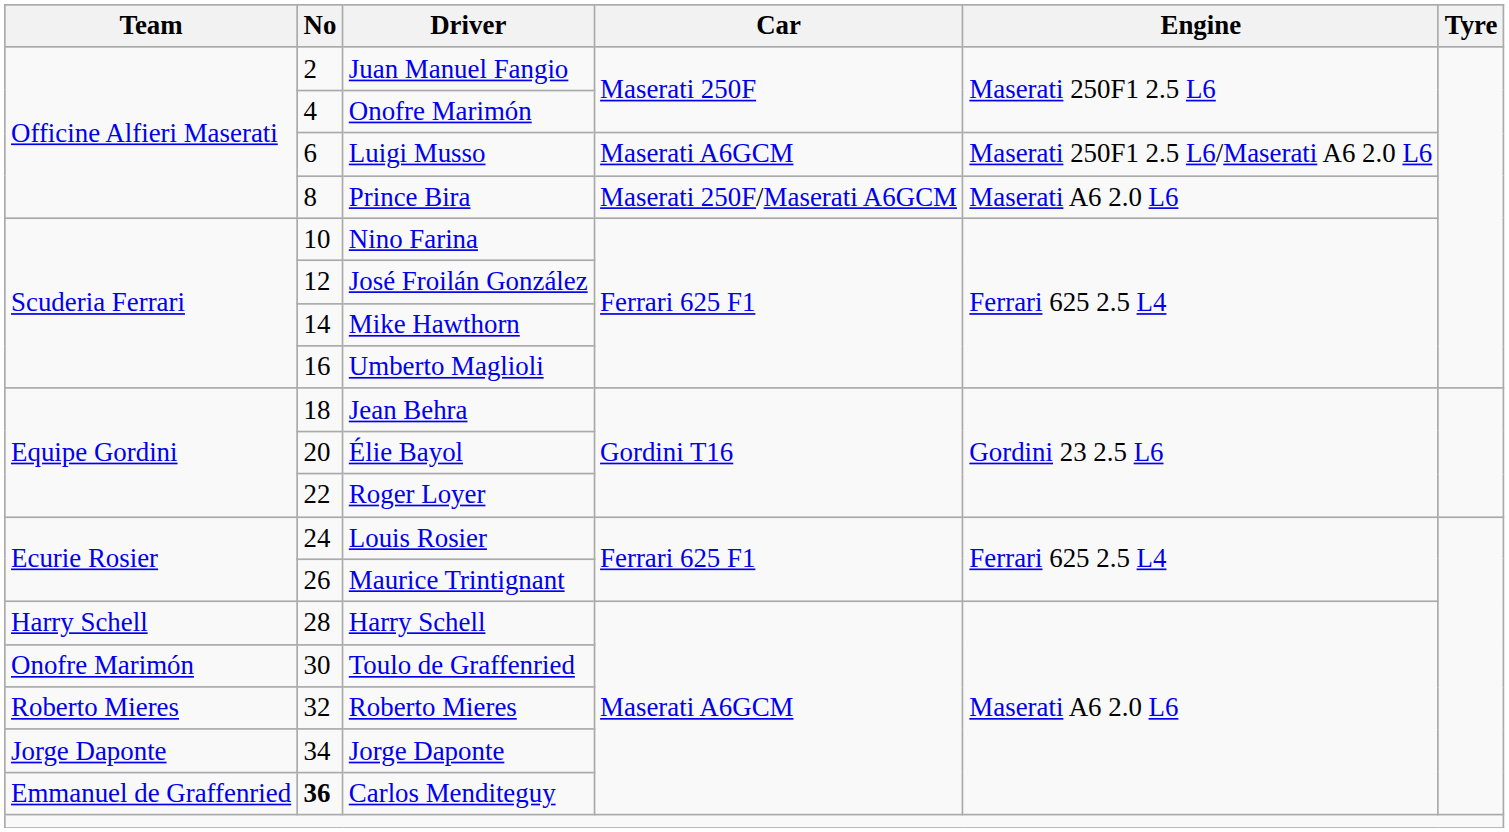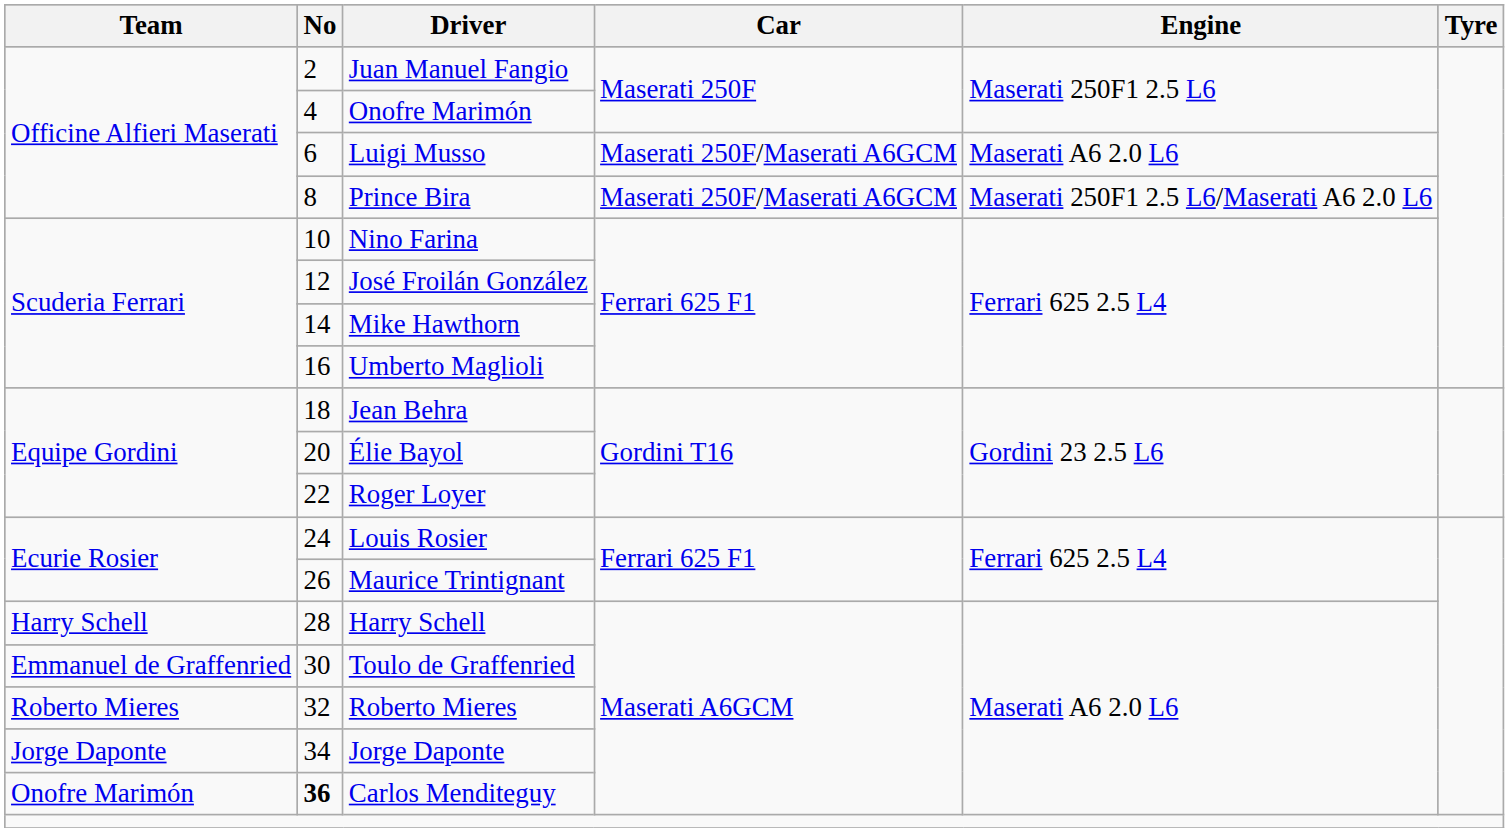Luigi Musso | Car: Maserati A6GCM -> Maserati 250F/Maserati A6GCM
Luigi Musso | Engine: Maserati 250F1 2.5 L6/Maserati A6 2.0 L6 -> Maserati A6 2.0 L6
Prince Bira | Engine: Maserati A6 2.0 L6 -> Maserati 250F1 2.5 L6/Maserati A6 2.0 L6
Toulo de Graffenried | Team: Onofre Marimón -> Emmanuel de Graffenried
Carlos Menditeguy | Team: Emmanuel de Graffenried -> Onofre Marimón
